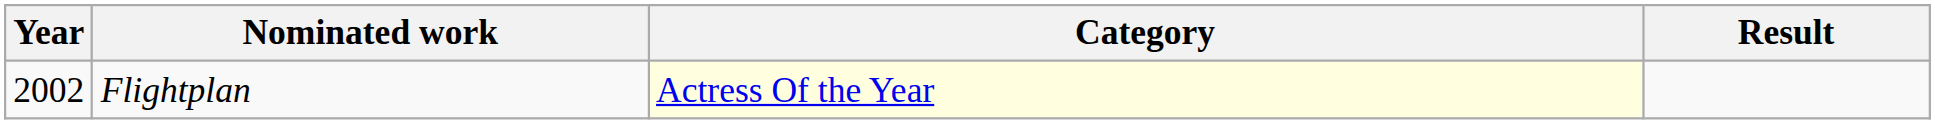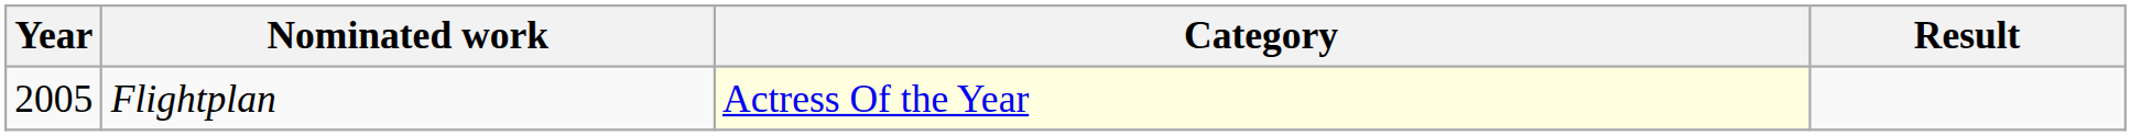Flightplan | Year: 2002 -> 2005
